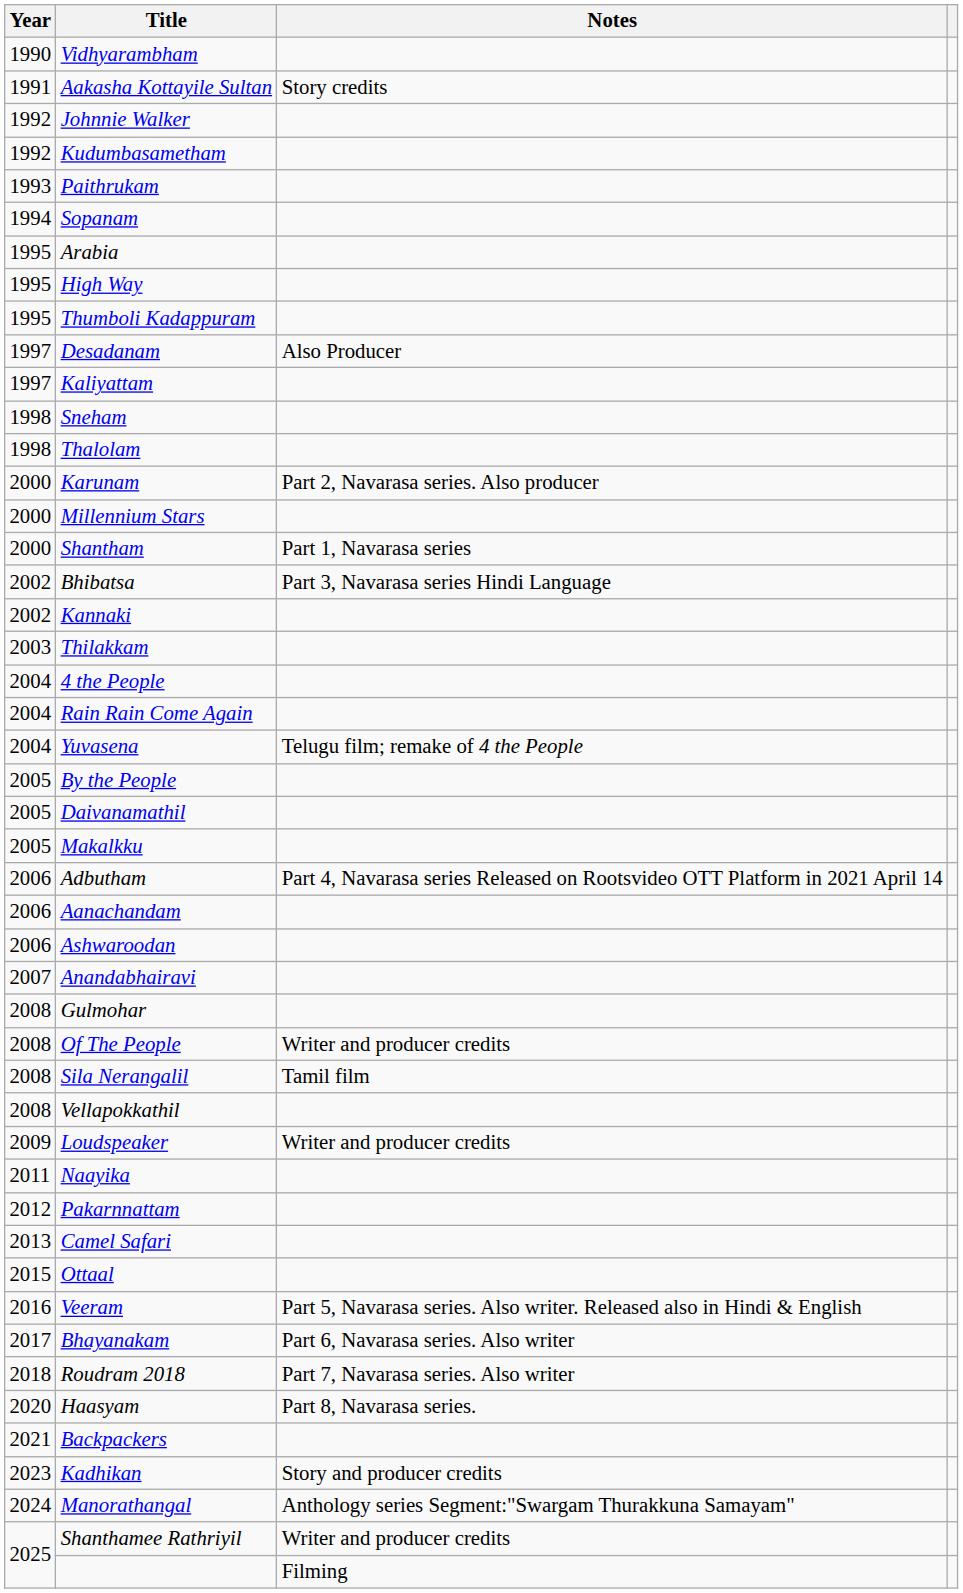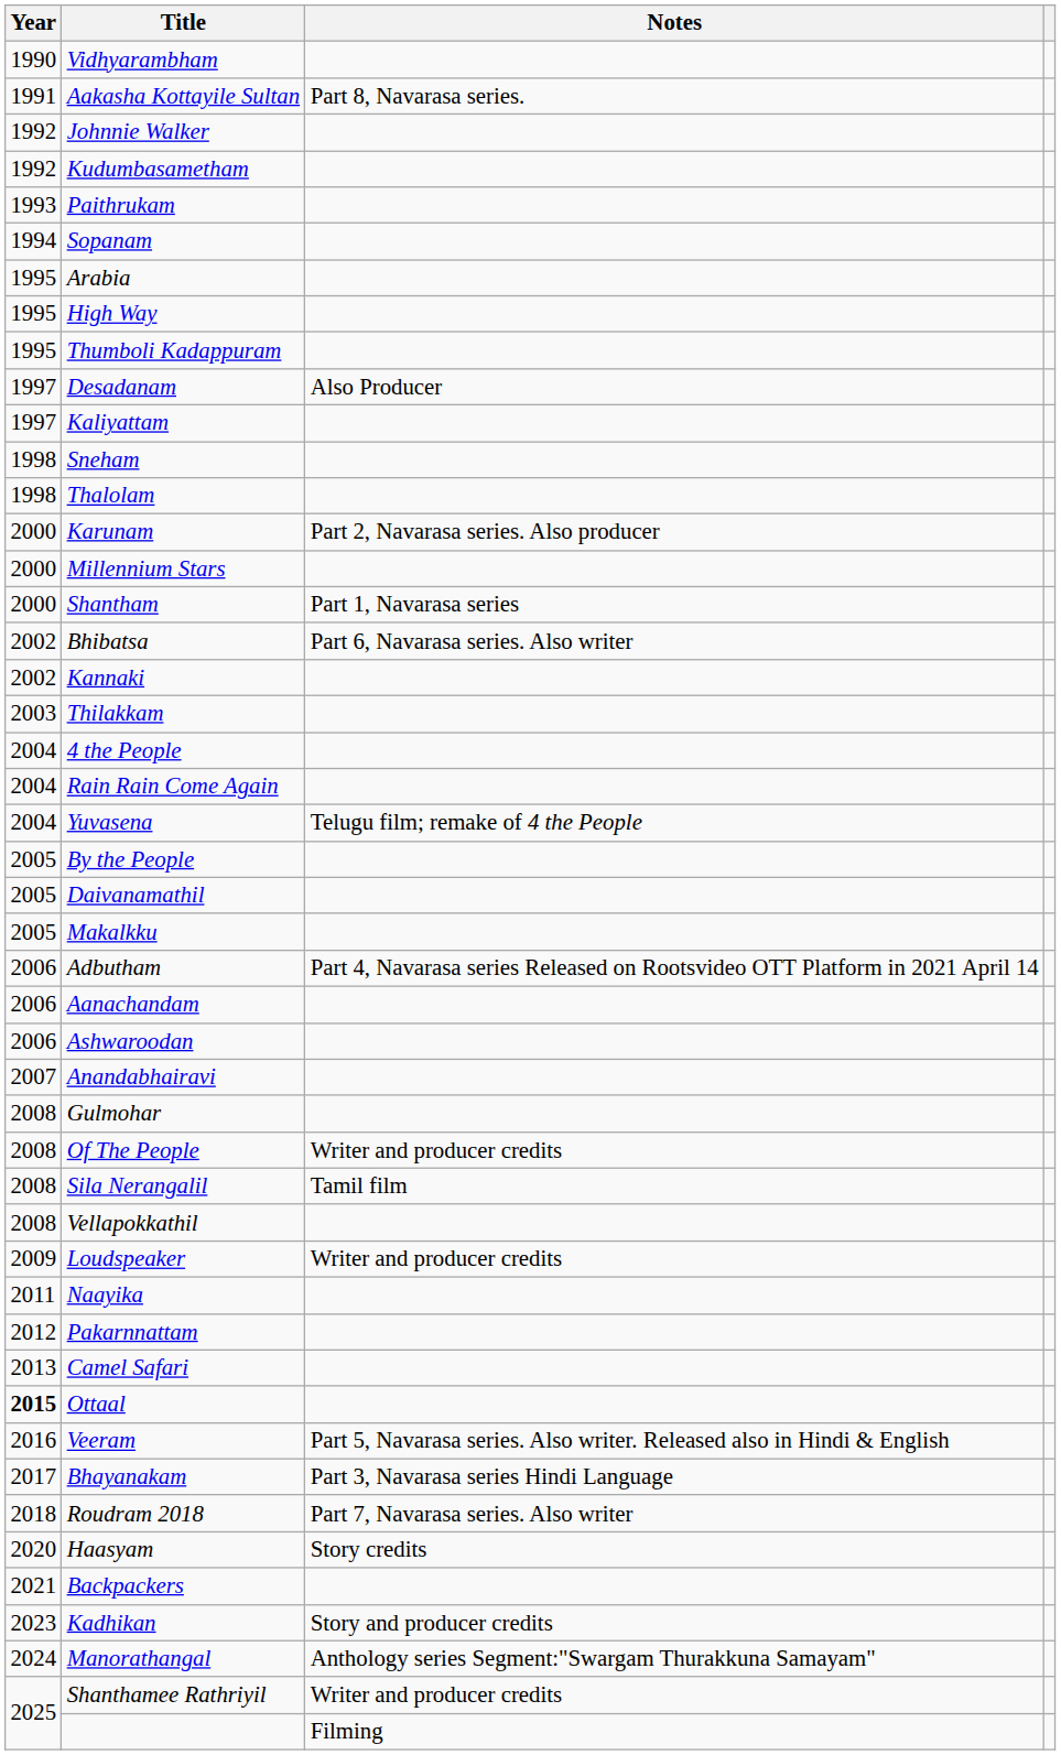Aakasha Kottayile Sultan | Notes: Story credits -> Part 8, Navarasa series.
Bhibatsa | Notes: Part 3, Navarasa series Hindi Language -> Part 6, Navarasa series. Also writer
Ottaal | Year: normal -> bold
Bhayanakam | Notes: Part 6, Navarasa series. Also writer -> Part 3, Navarasa series Hindi Language
Haasyam | Notes: Part 8, Navarasa series. -> Story credits
